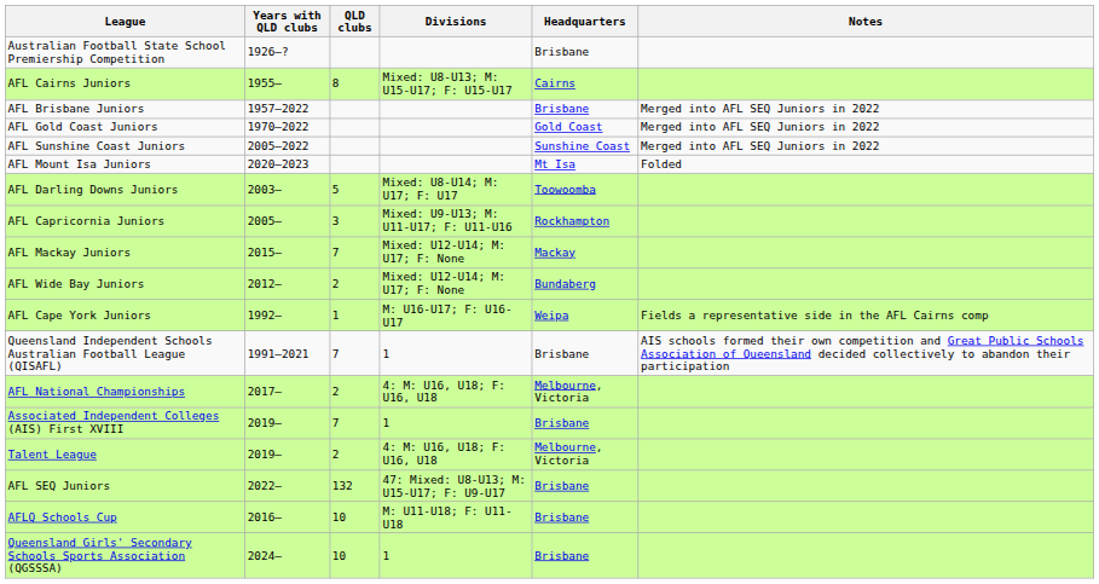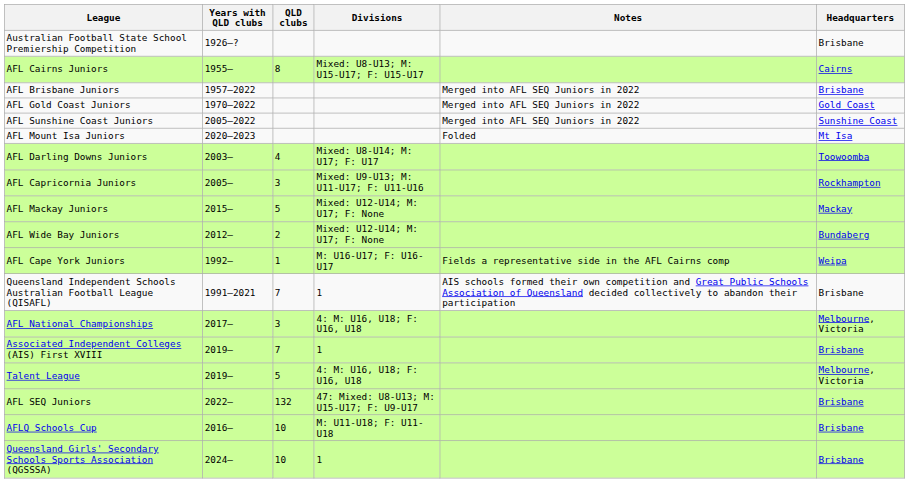columns swapped: Headquarters <-> Notes
AFL Darling Downs Juniors | QLD clubs: 5 -> 4
AFL Mackay Juniors | QLD clubs: 7 -> 5
AFL National Championships | QLD clubs: 2 -> 3
Talent League | QLD clubs: 2 -> 5
